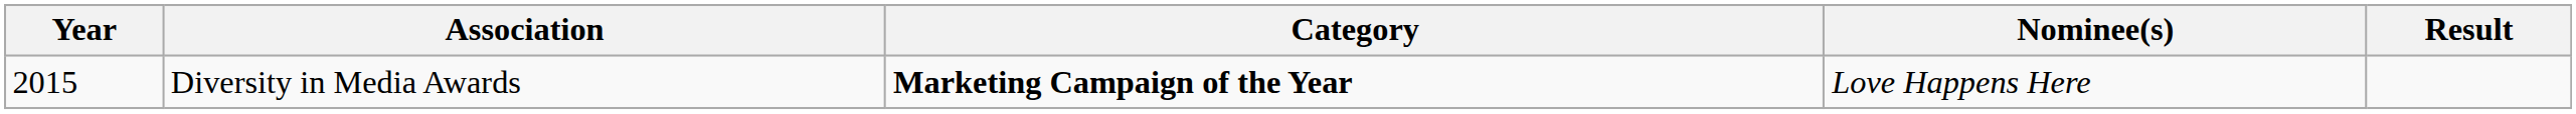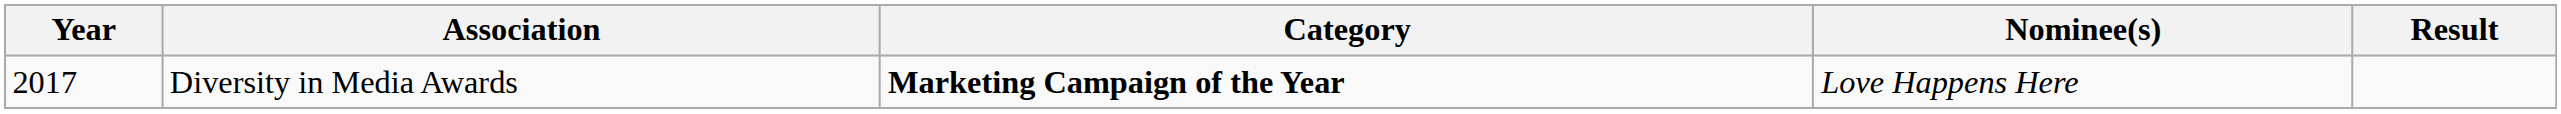Diversity in Media Awards | Year: 2015 -> 2017
